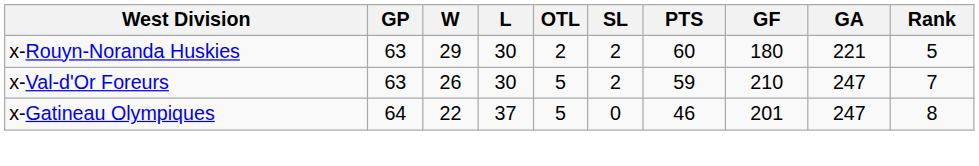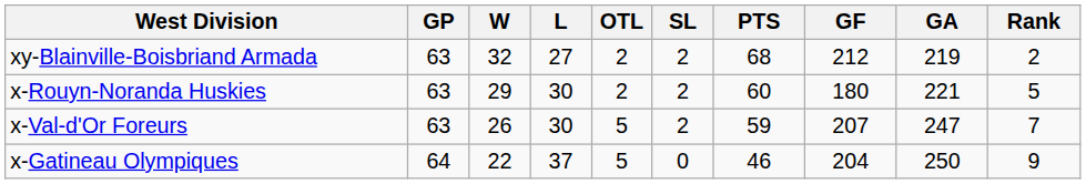+ row: xy-Blainville-Boisbriand Armada | 63 | 32 | 27 | 2 | 2 | 68 | 212 | 219 | 2
x-Val-d'Or Foreurs | GF: 210 -> 207
x-Gatineau Olympiques | GF: 201 -> 204
x-Gatineau Olympiques | GA: 247 -> 250
x-Gatineau Olympiques | Rank: 8 -> 9
